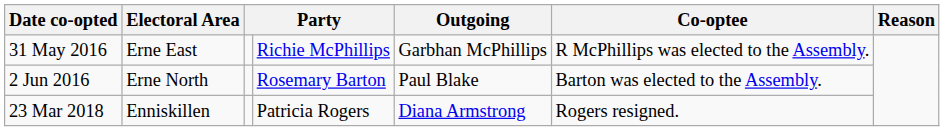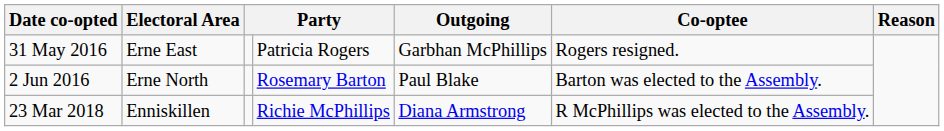31 May 2016 | column 4: Richie McPhillips -> Patricia Rogers
31 May 2016 | Co-optee: R McPhillips was elected to the Assembly. -> Rogers resigned.
23 Mar 2018 | column 4: Patricia Rogers -> Richie McPhillips
23 Mar 2018 | Co-optee: Rogers resigned. -> R McPhillips was elected to the Assembly.
